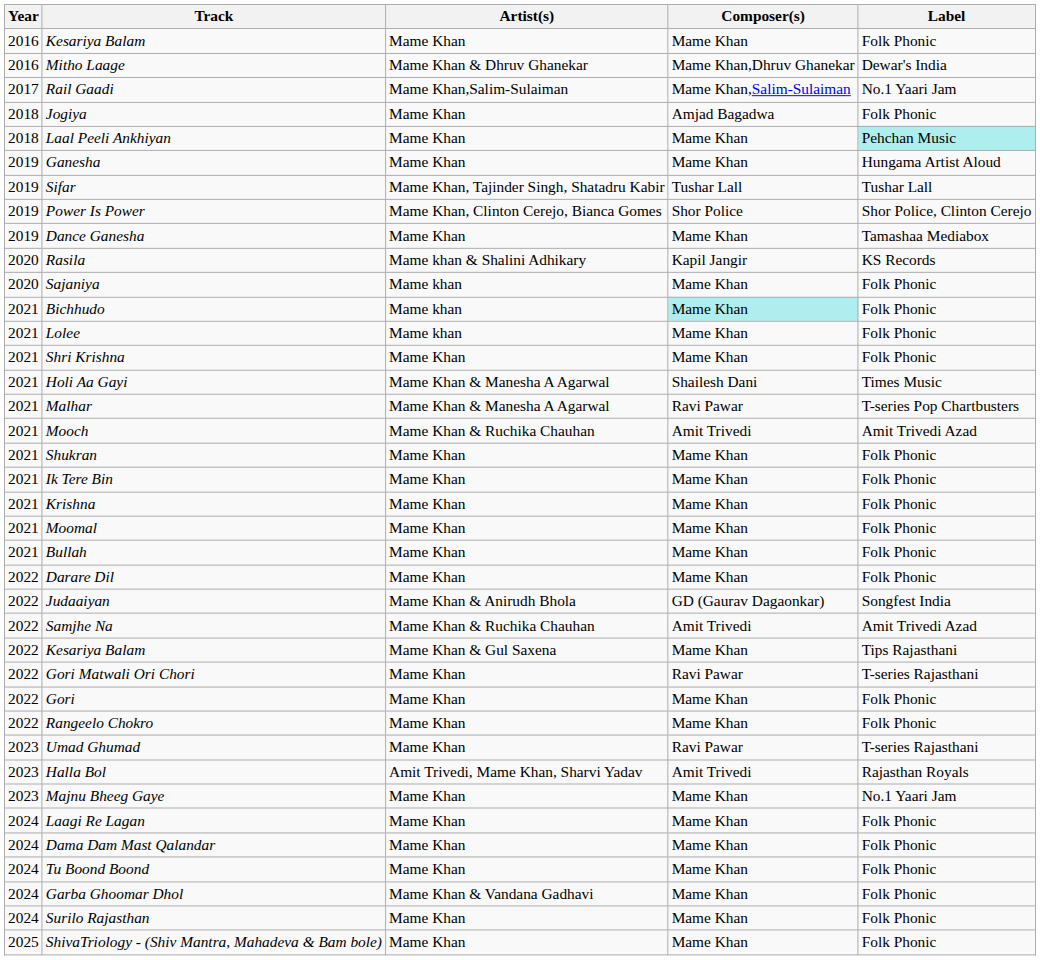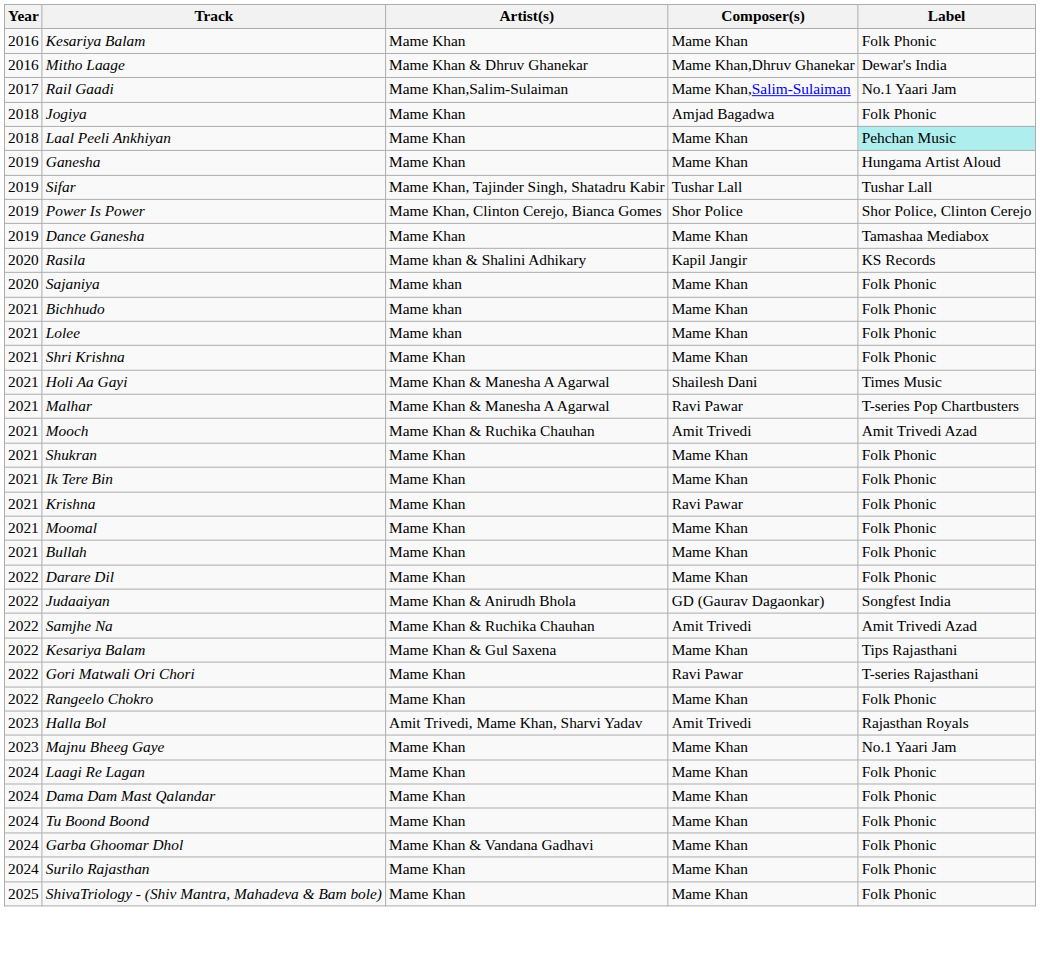Bichhudo | Composer(s): paleturquoise background -> no background
Krishna | Composer(s): Mame Khan -> Ravi Pawar
- row: 2022 | Gori | Mame Khan | Mame Khan | Folk Phonic
- row: 2023 | Umad Ghumad | Mame Khan | Ravi Pawar | T-series Rajasthani
